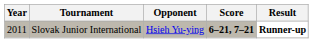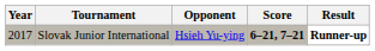Slovak Junior International | Year: 2011 -> 2017
